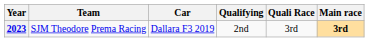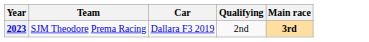- column: Quali Race | 3rd
